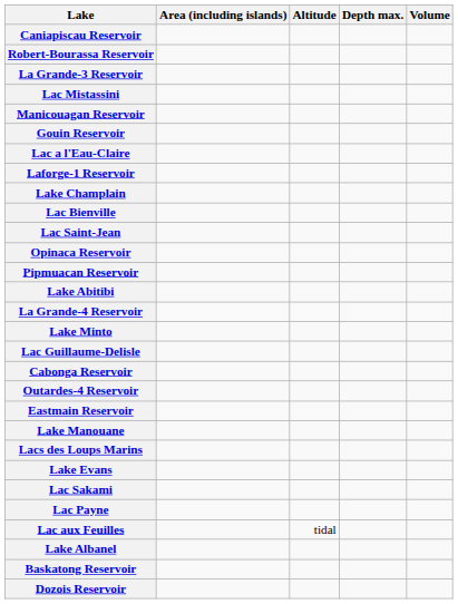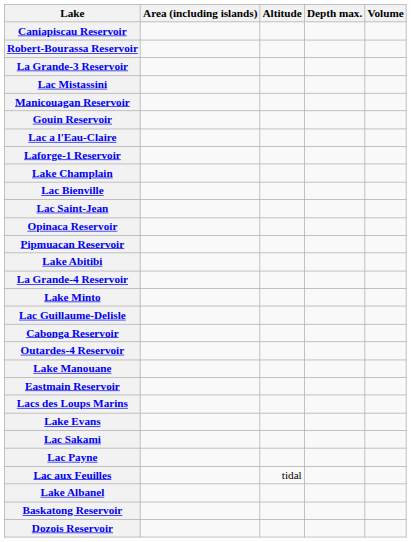rows swapped: Eastmain Reservoir <-> Lake Manouane
